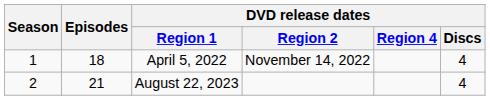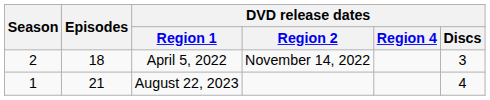April 5, 2022 | Season: 1 -> 2
April 5, 2022 | DVD release dates / Discs: 4 -> 3
August 22, 2023 | Season: 2 -> 1
